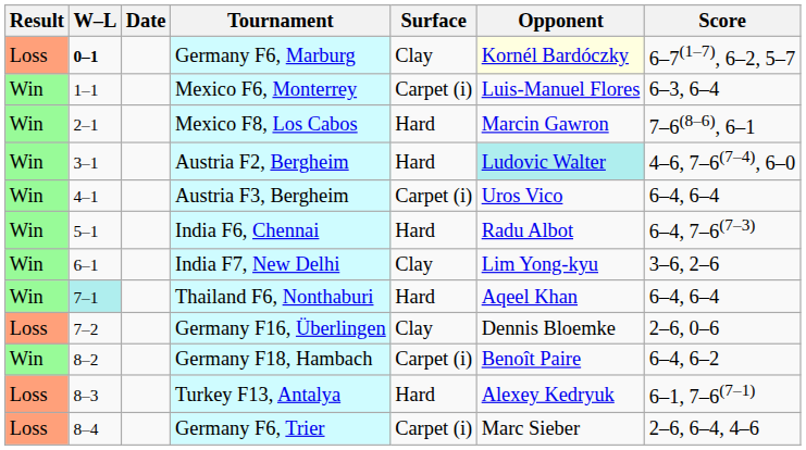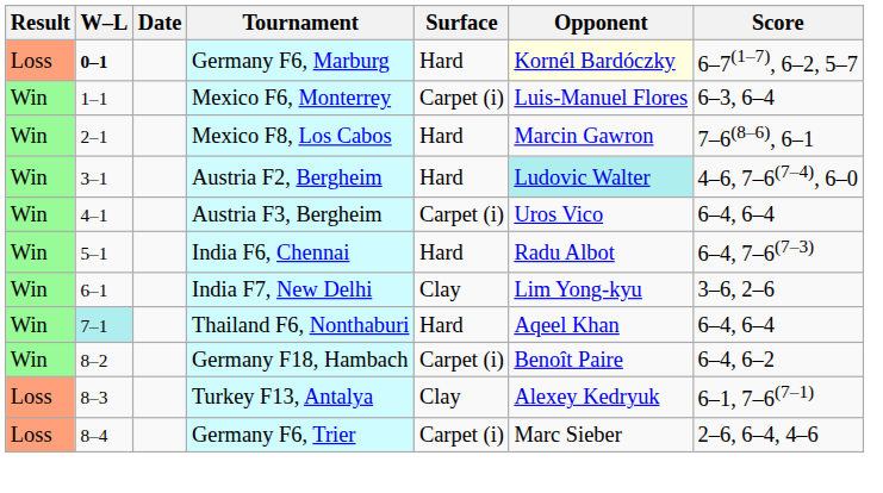Germany F6, Marburg | Surface: Clay -> Hard
- row: Loss | 7–2 | Germany F16, Überlingen | Clay | Dennis Bloemke | 2–6, 0–6
Turkey F13, Antalya | Surface: Hard -> Clay
